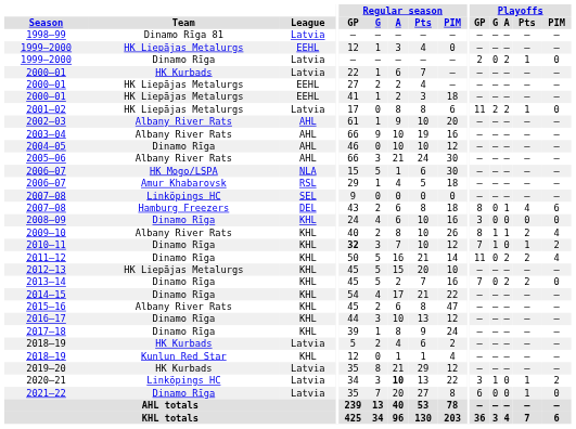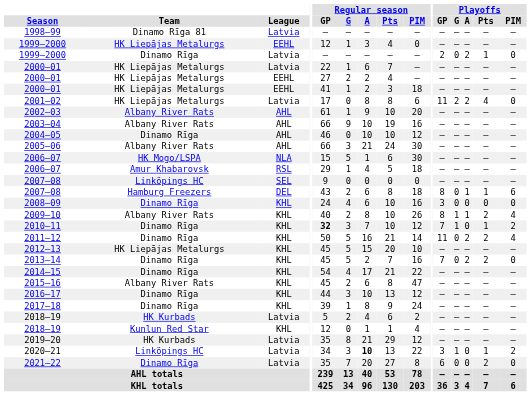2000–01 / Latvia | Team: HK Kurbads -> HK Liepājas Metalurgs
2001–02 | Playoffs / Pts: 1 -> 4
2007–08 / DEL | Playoffs / Pts: 4 -> 1
2021–22 | Playoffs / Pts: 1 -> 2
